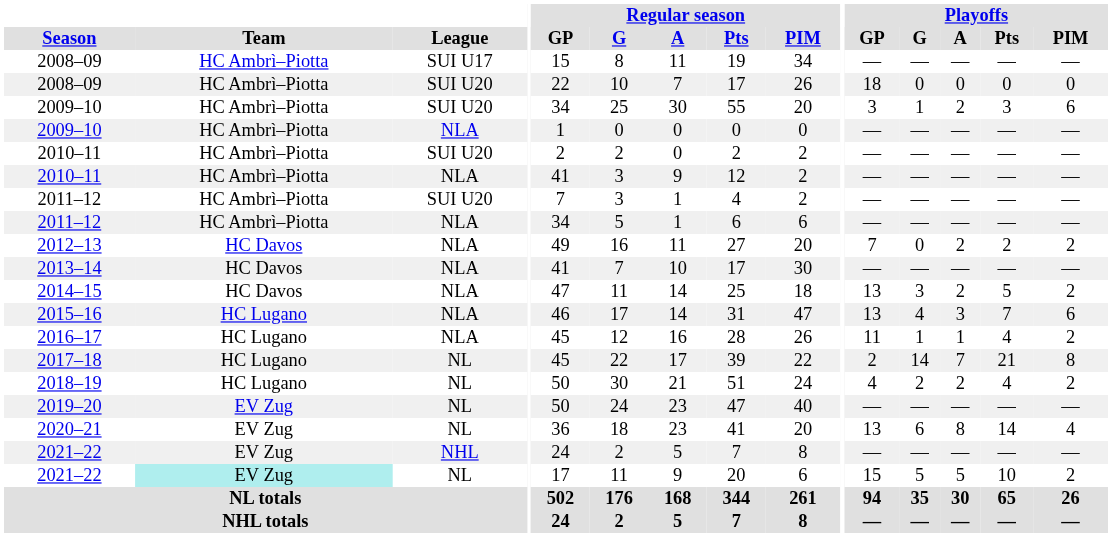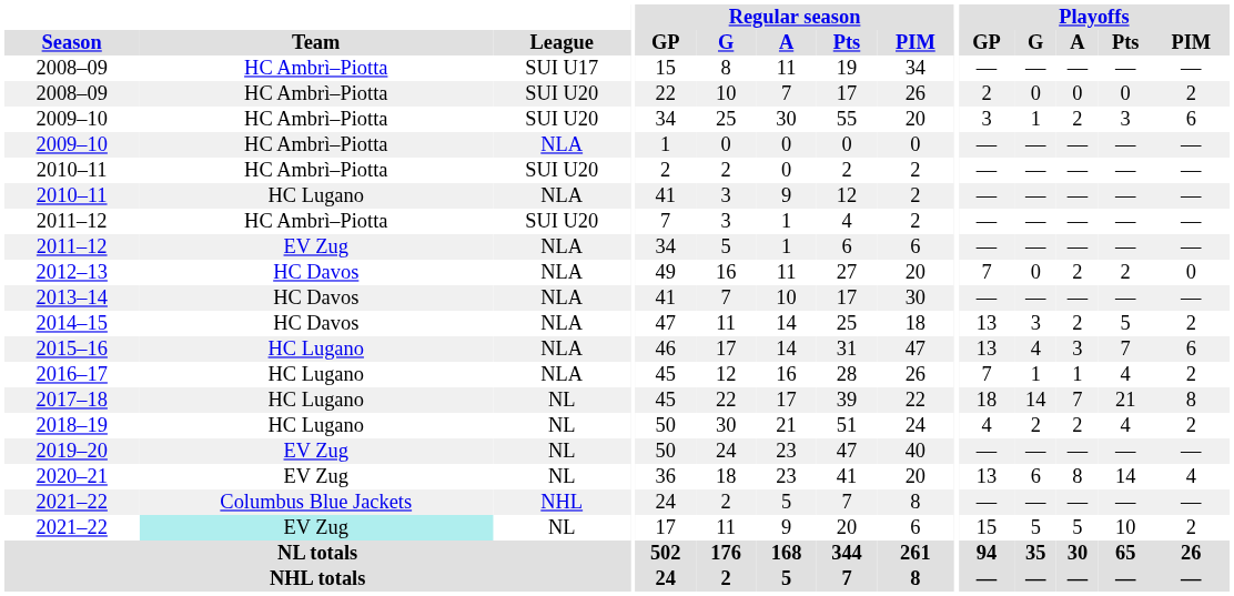2008–09 / SUI U20 | Playoffs / GP: 18 -> 2
2008–09 / SUI U20 | Playoffs / PIM: 0 -> 2
2010–11 / NLA | Team: HC Ambrì–Piotta -> HC Lugano
2011–12 / NLA | Team: HC Ambrì–Piotta -> EV Zug
2012–13 | Playoffs / PIM: 2 -> 0
2016–17 | Playoffs / GP: 11 -> 7
2017–18 | Playoffs / GP: 2 -> 18
2021–22 / NHL | Team: EV Zug -> Columbus Blue Jackets
